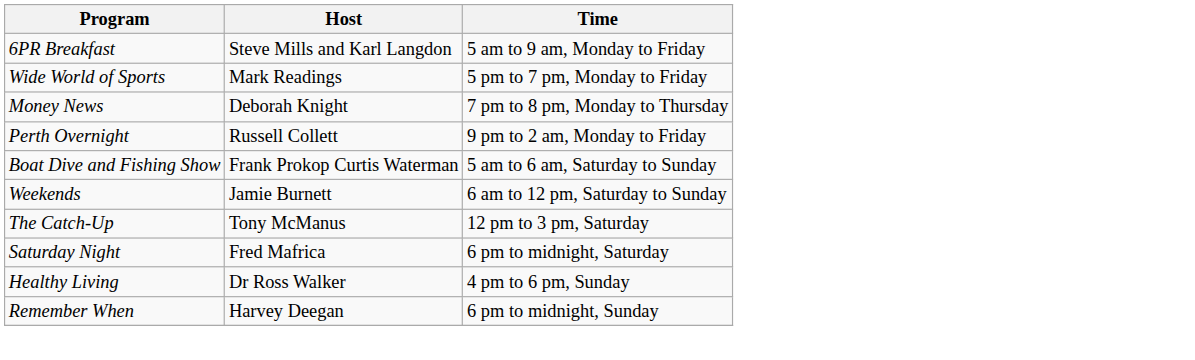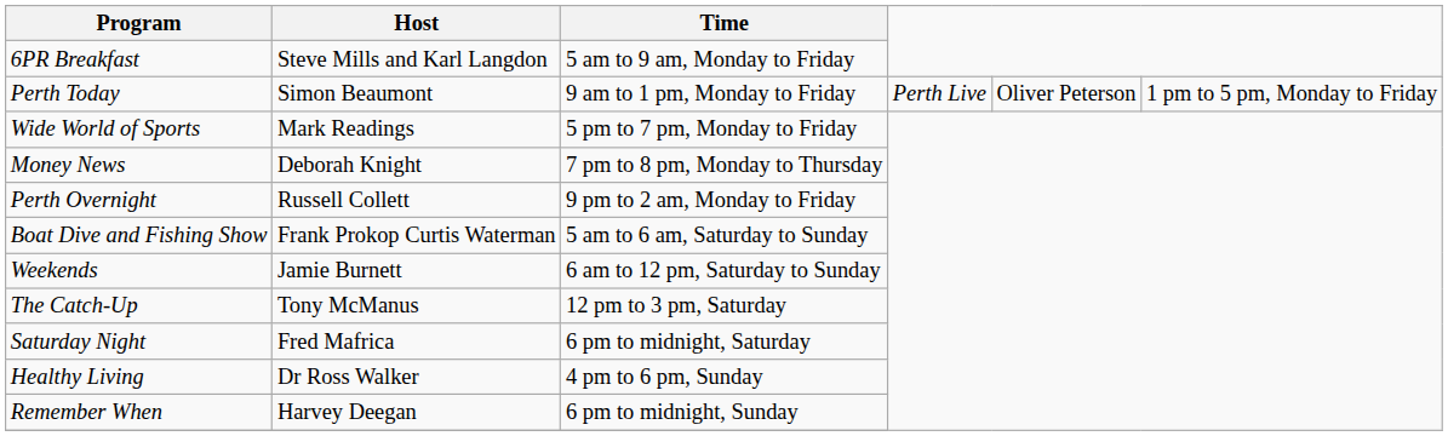+ row: Perth Today | Simon Beaumont | 9 am to 1 pm, Monday to Friday | Perth Live | Oliver Peterson | 1 pm to 5 pm, Monday to Friday
